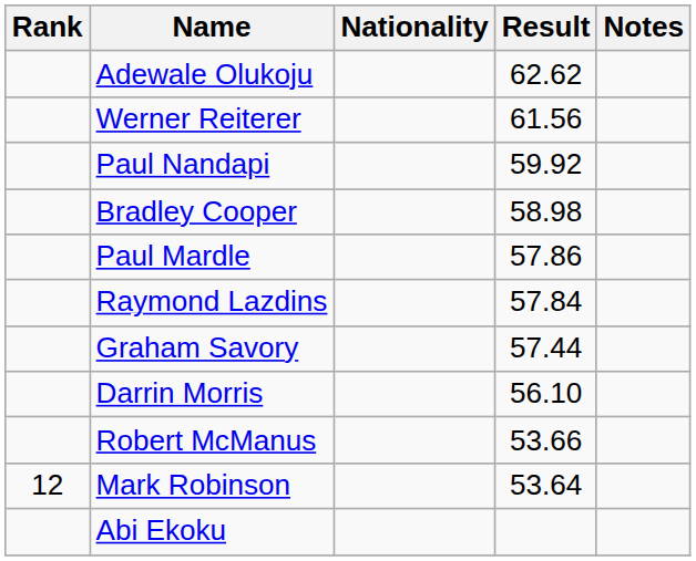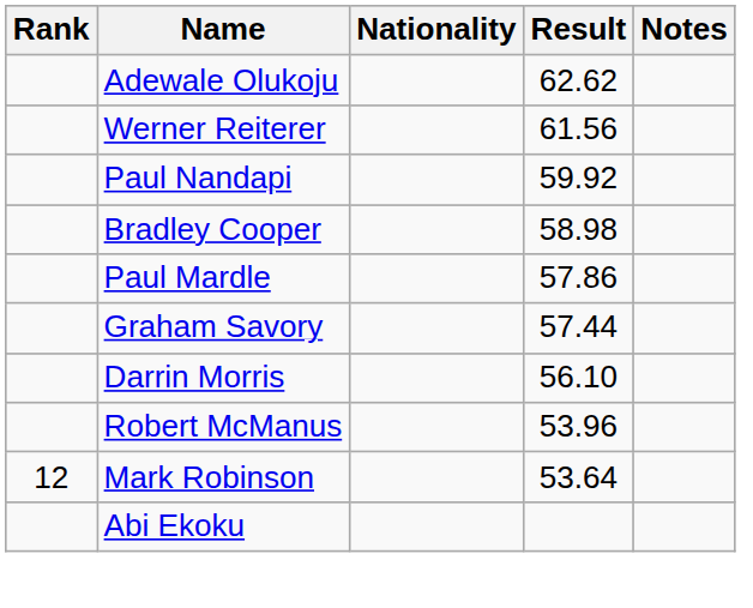- row: Raymond Lazdins | 57.84
Robert McManus | Result: 53.66 -> 53.96
